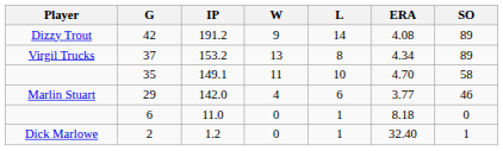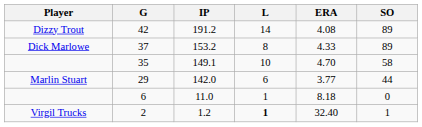- column: W | 9 | 13 | 11 | 4 | 0 | 0
37 | Player: Virgil Trucks -> Dick Marlowe
37 | ERA: 4.34 -> 4.33
29 | SO: 46 -> 44
2 | Player: Dick Marlowe -> Virgil Trucks
2 | L: normal -> bold
